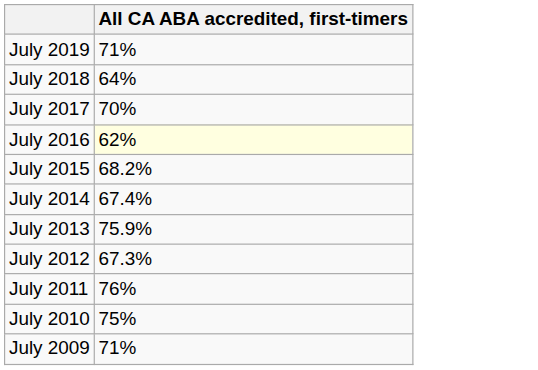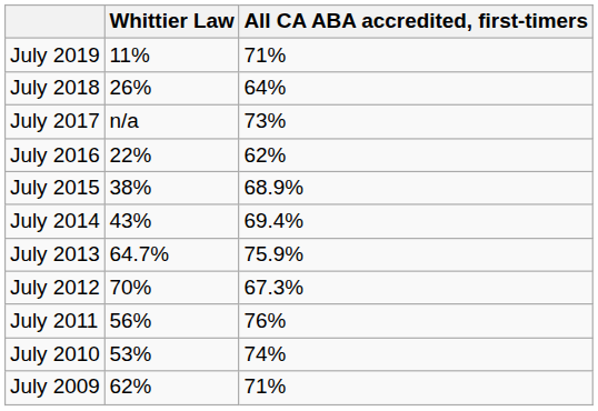+ column: Whittier Law | 11% | 26% | n/a | 22% | 38% | 43% | 64.7% | 70% | 56% | 53% | 62%
July 2017 | All CA ABA accredited, first-timers: 70% -> 73%
July 2016 | All CA ABA accredited, first-timers: lightyellow background -> no background
July 2015 | All CA ABA accredited, first-timers: 68.2% -> 68.9%
July 2014 | All CA ABA accredited, first-timers: 67.4% -> 69.4%
July 2010 | All CA ABA accredited, first-timers: 75% -> 74%
